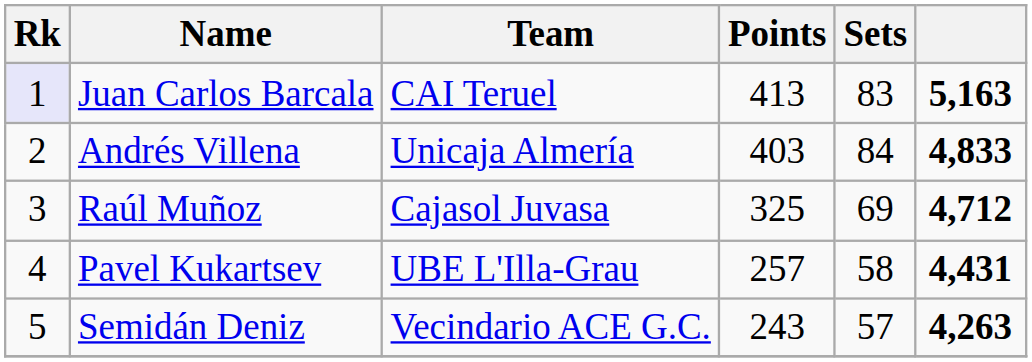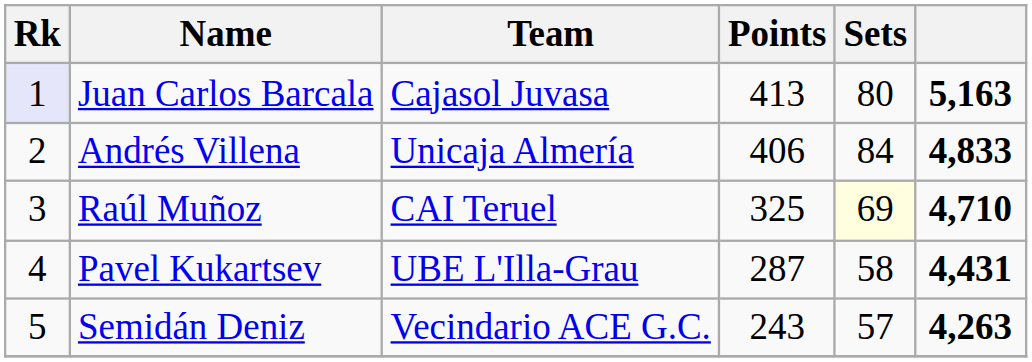Juan Carlos Barcala | Team: CAI Teruel -> Cajasol Juvasa
Juan Carlos Barcala | Sets: 83 -> 80
Andrés Villena | Points: 403 -> 406
Raúl Muñoz | Team: Cajasol Juvasa -> CAI Teruel
Raúl Muñoz | Sets: no background -> lightyellow background
Raúl Muñoz | column 6: 4,712 -> 4,710
Pavel Kukartsev | Points: 257 -> 287
